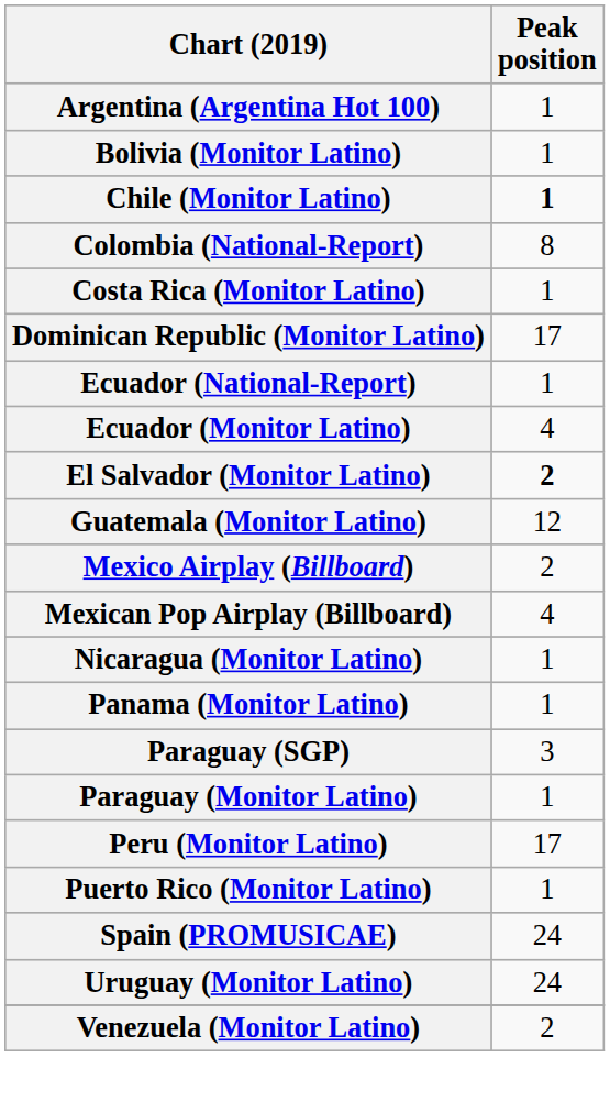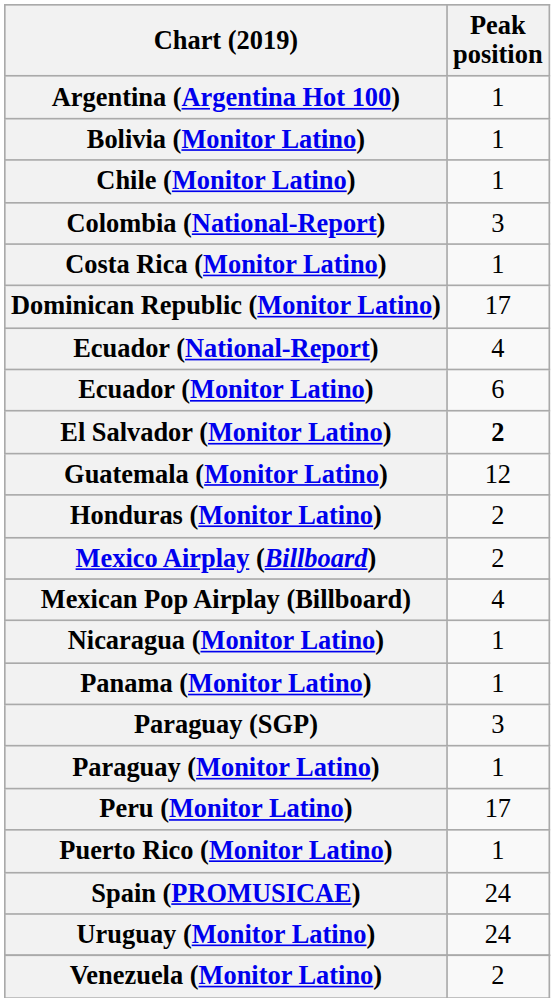Chile (Monitor Latino) | Peak position: bold -> normal
Colombia (National-Report) | Peak position: 8 -> 3
Ecuador (National-Report) | Peak position: 1 -> 4
Ecuador (Monitor Latino) | Peak position: 4 -> 6
+ row: Honduras (Monitor Latino) | 2
